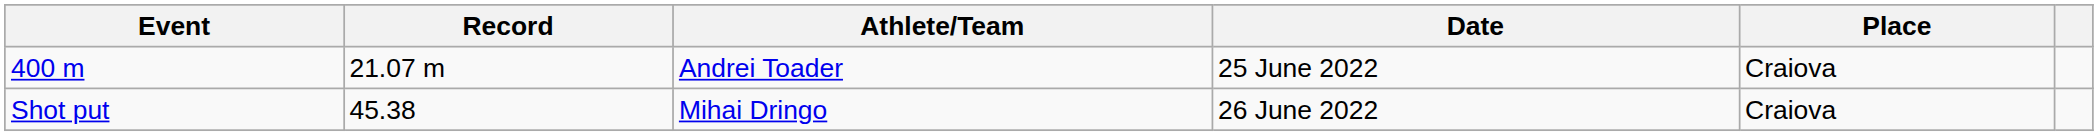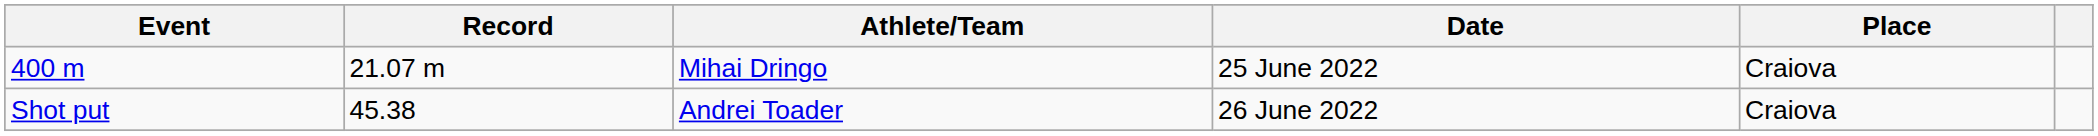400 m | Athlete/Team: Andrei Toader -> Mihai Dringo
Shot put | Athlete/Team: Mihai Dringo -> Andrei Toader
